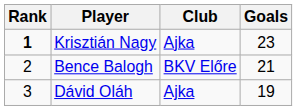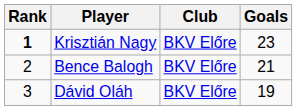Krisztián Nagy | Club: Ajka -> BKV Előre
Dávid Oláh | Club: Ajka -> BKV Előre
